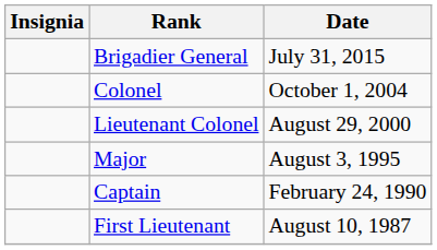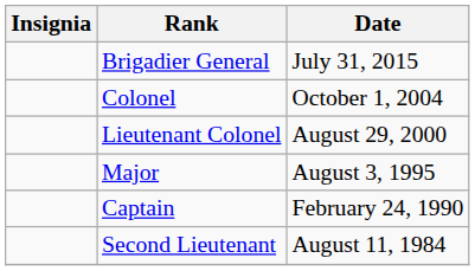- row: First Lieutenant | August 10, 1987
+ row: Second Lieutenant | August 11, 1984
